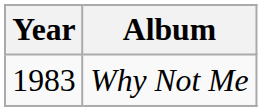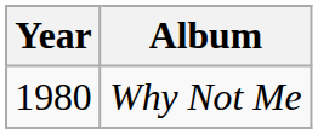Why Not Me | Year: 1983 -> 1980
